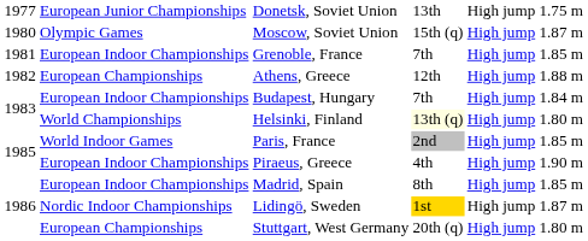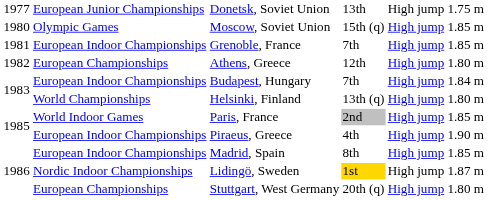Moscow, Soviet Union | column 6: 1.87 m -> 1.85 m
Athens, Greece | column 6: 1.88 m -> 1.80 m
Helsinki, Finland | column 4: lightyellow background -> no background
